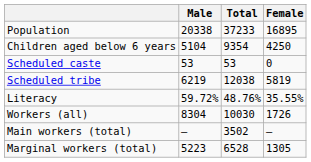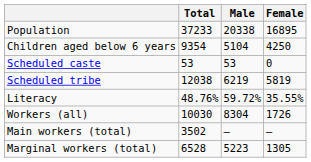columns swapped: Total <-> Male
